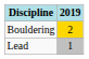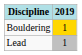Bouldering | 2019: 2 -> 1
